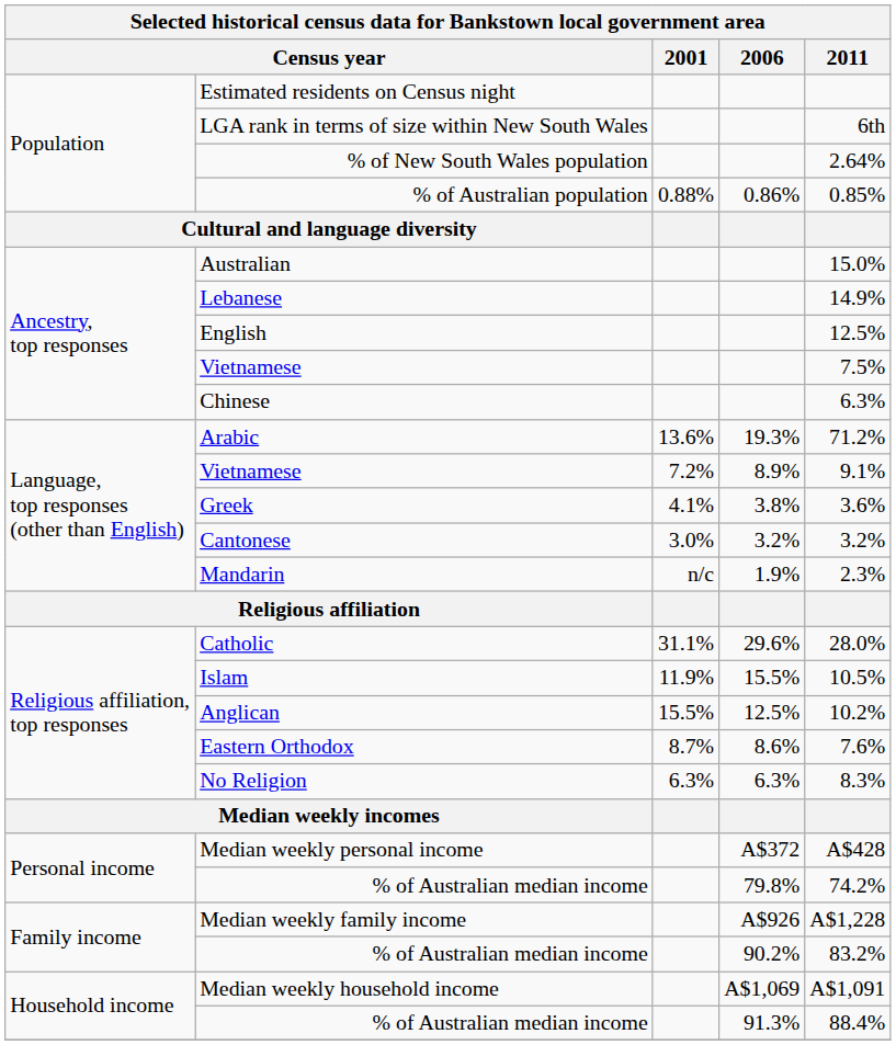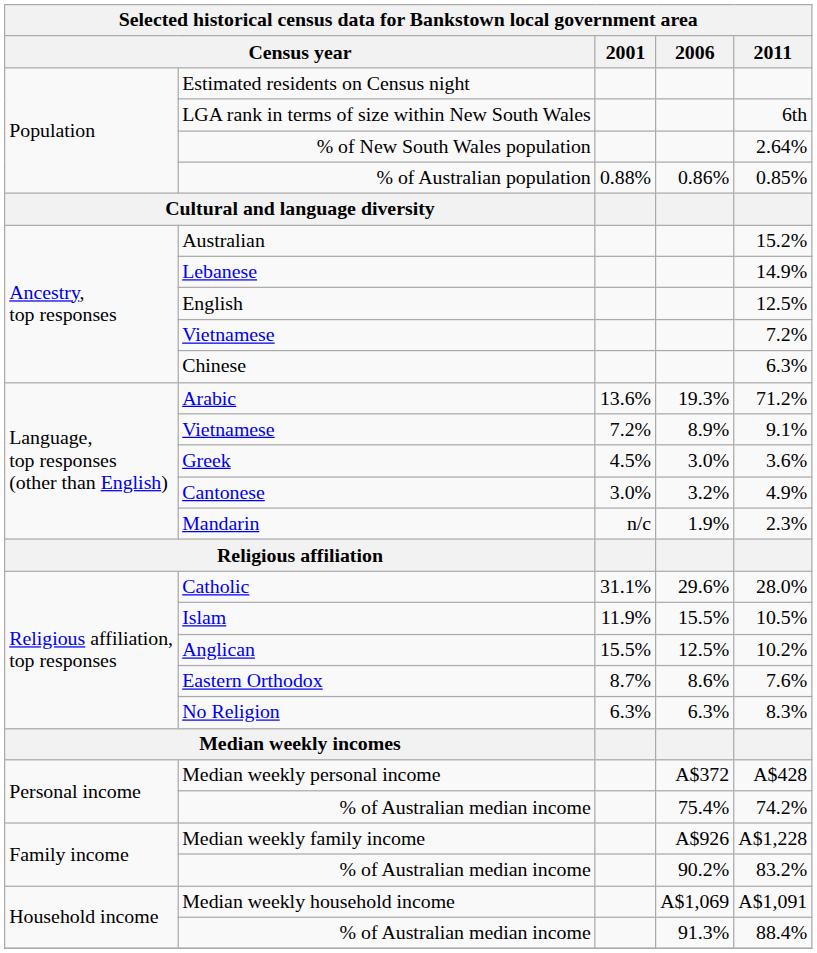Australian | 2011: 15.0% -> 15.2%
Ancestry, top responses / Vietnamese | 2011: 7.5% -> 7.2%
Greek | 2001: 4.1% -> 4.5%
Greek | 2006: 3.8% -> 3.0%
Cantonese | 2011: 3.2% -> 4.9%
Personal income / % of Australian median income | 2006: 79.8% -> 75.4%
